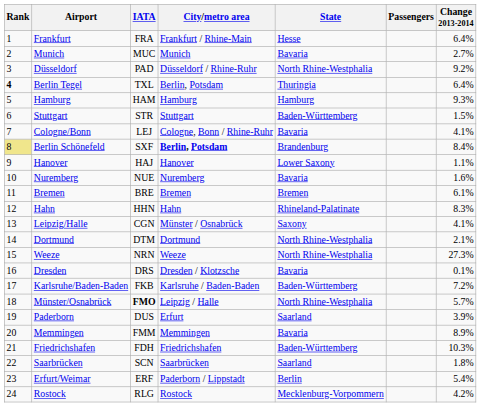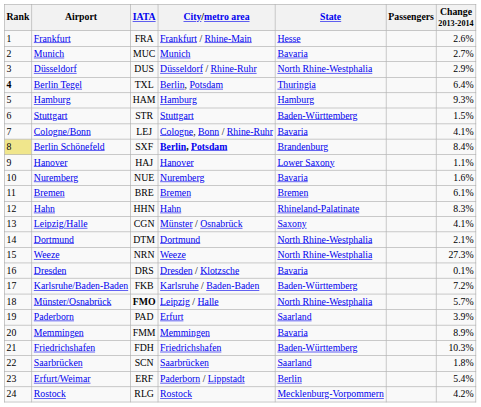Frankfurt | Change 2013-2014: 6.4% -> 2.6%
Düsseldorf | IATA: PAD -> DUS
Düsseldorf | Change 2013-2014: 9.2% -> 2.9%
Paderborn | IATA: DUS -> PAD
